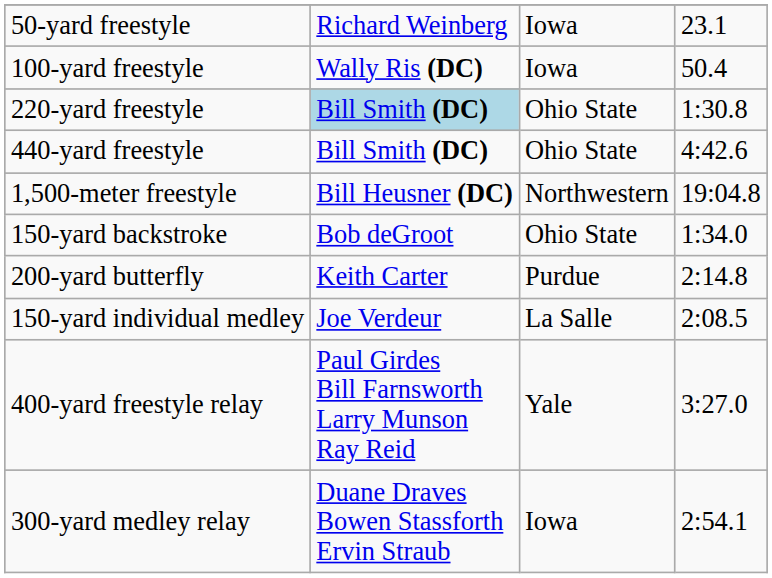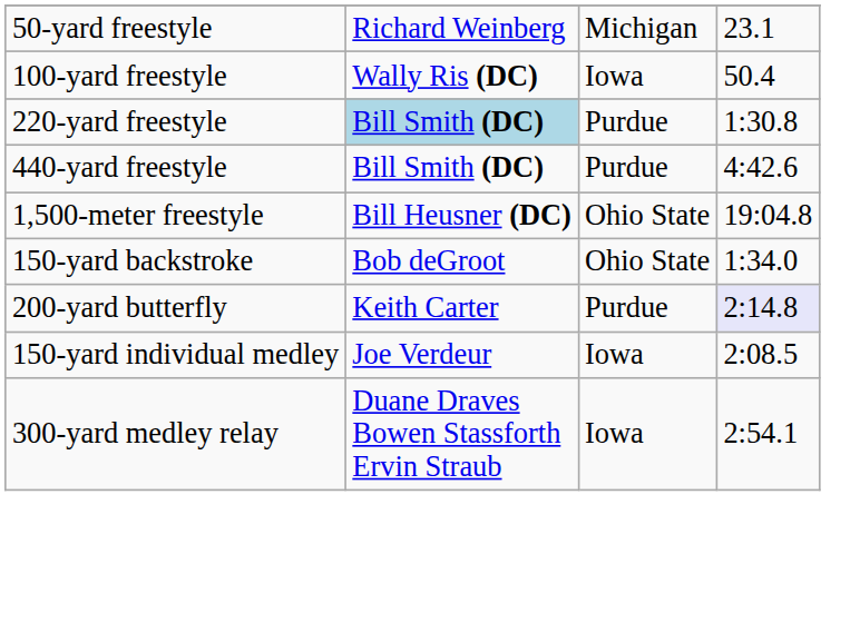50-yard freestyle | column 3: Iowa -> Michigan
220-yard freestyle | column 3: Ohio State -> Purdue
440-yard freestyle | column 3: Ohio State -> Purdue
1,500-meter freestyle | column 3: Northwestern -> Ohio State
200-yard butterfly | column 4: no background -> lavender background
150-yard individual medley | column 3: La Salle -> Iowa
- row: 400-yard freestyle relay | Paul Girdes Bill Farnsworth Larry Munson Ray Reid | Yale | 3:27.0
